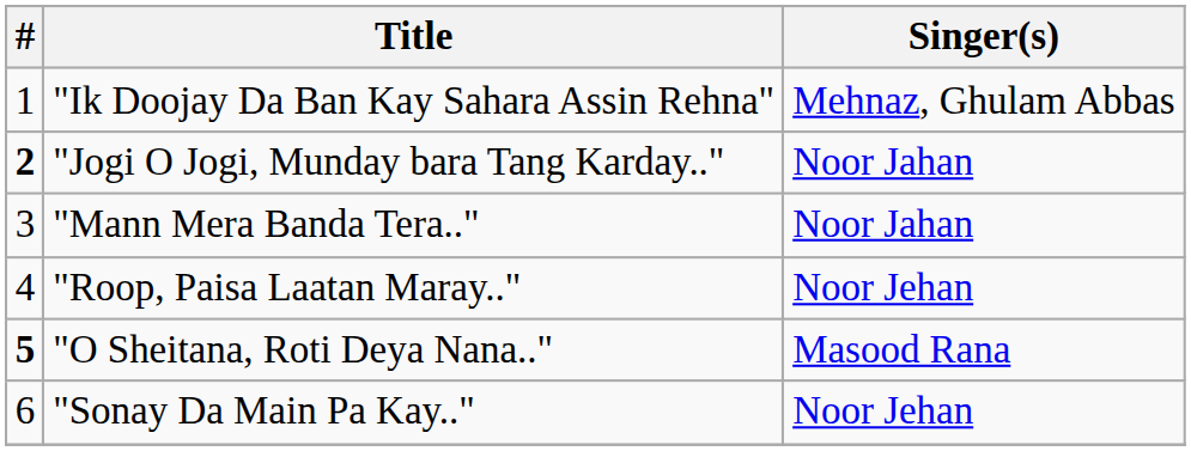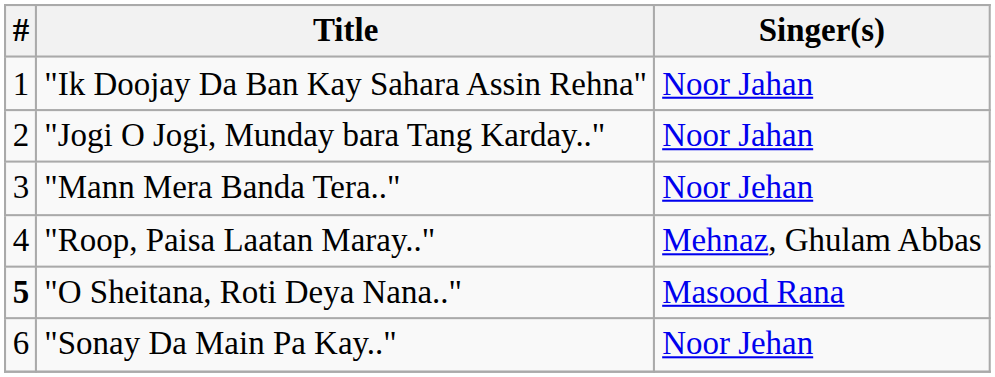"Ik Doojay Da Ban Kay Sahara Assin Rehna" | Singer(s): Mehnaz, Ghulam Abbas -> Noor Jahan
"Jogi O Jogi, Munday bara Tang Karday.." | #: bold -> normal
"Mann Mera Banda Tera.." | Singer(s): Noor Jahan -> Noor Jehan
"Roop, Paisa Laatan Maray.." | Singer(s): Noor Jehan -> Mehnaz, Ghulam Abbas
